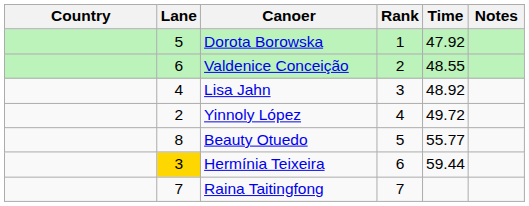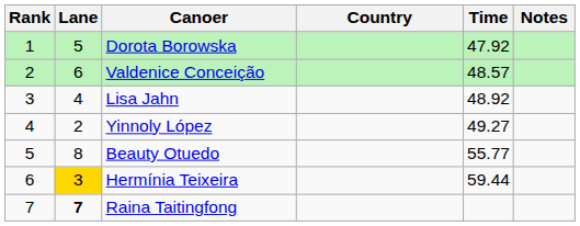columns swapped: Rank <-> Country
Valdenice Conceição | Time: 48.55 -> 48.57
Yinnoly López | Time: 49.72 -> 49.27
Raina Taitingfong | Lane: normal -> bold
